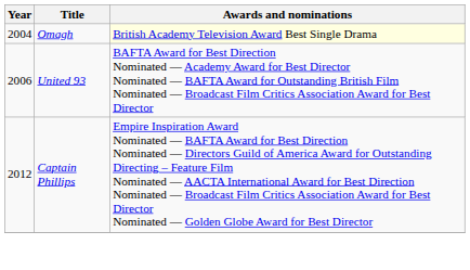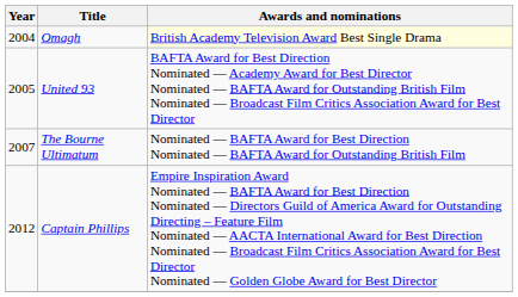United 93 | Year: 2006 -> 2005
+ row: 2007 | The Bourne Ultimatum | Nominated — BAFTA Award for Best Direction Nominated — BAFTA Award for Outstanding British Film
